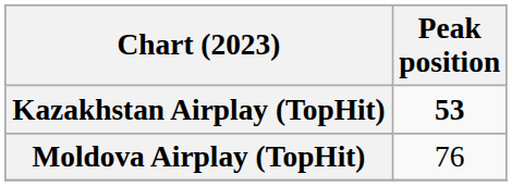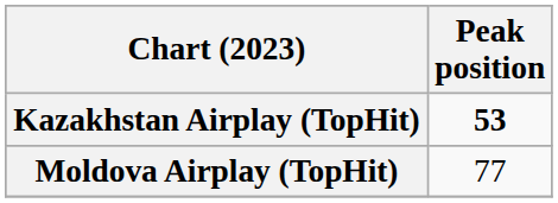Moldova Airplay (TopHit) | Peak position: 76 -> 77
